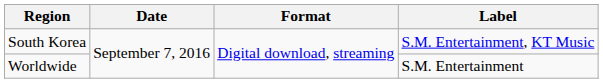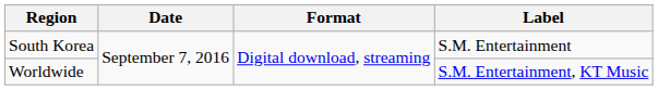South Korea | Label: S.M. Entertainment, KT Music -> S.M. Entertainment
Worldwide | Label: S.M. Entertainment -> S.M. Entertainment, KT Music
